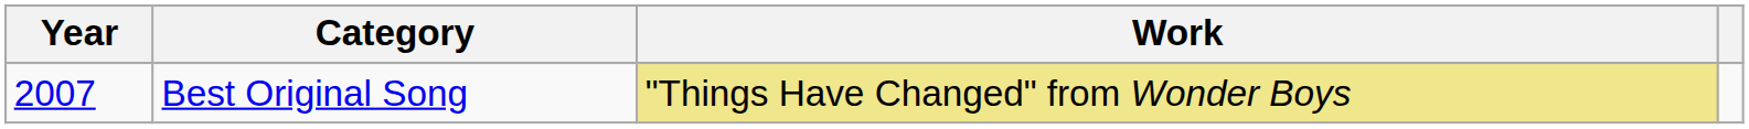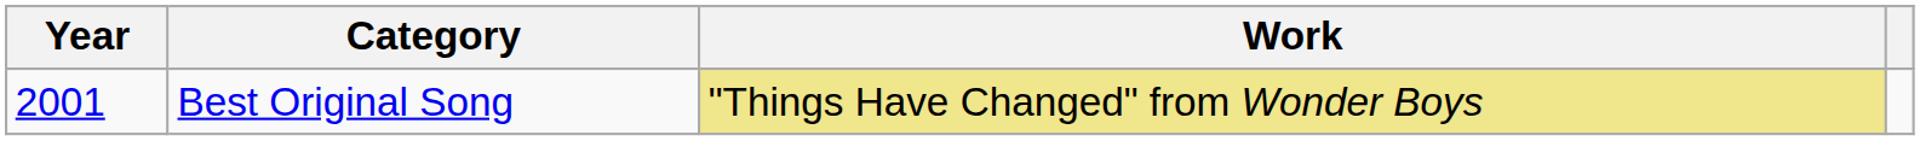Best Original Song | Year: 2007 -> 2001
